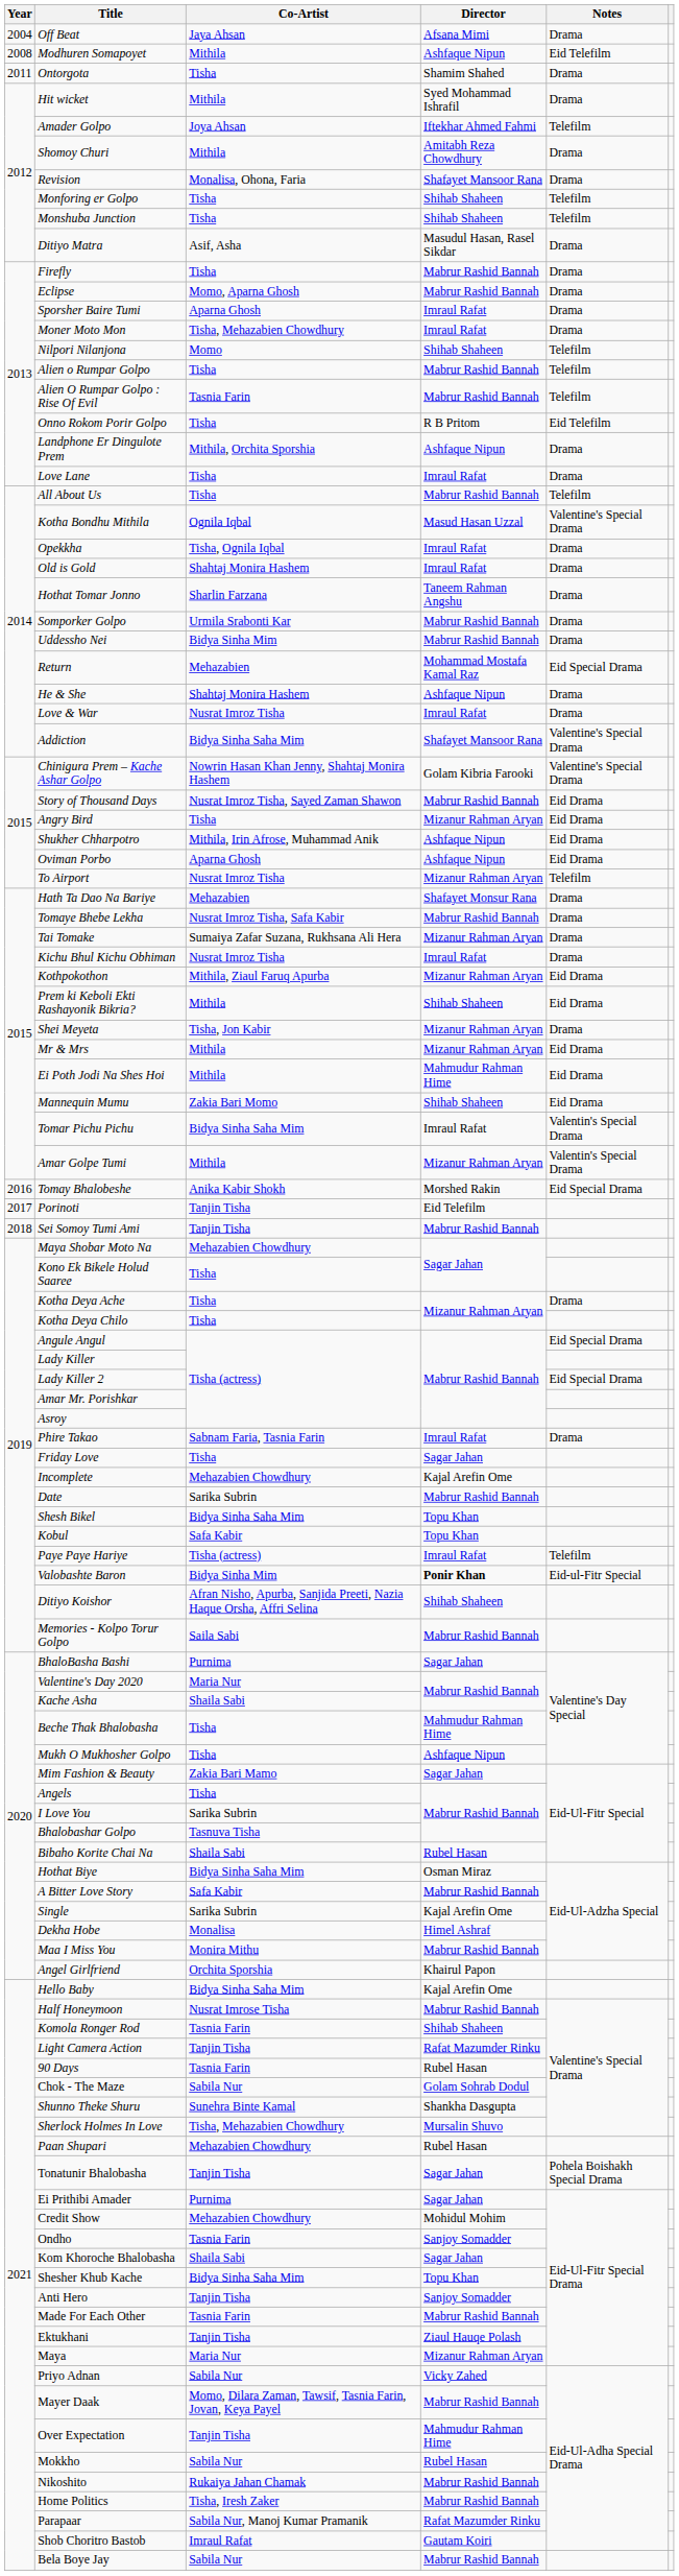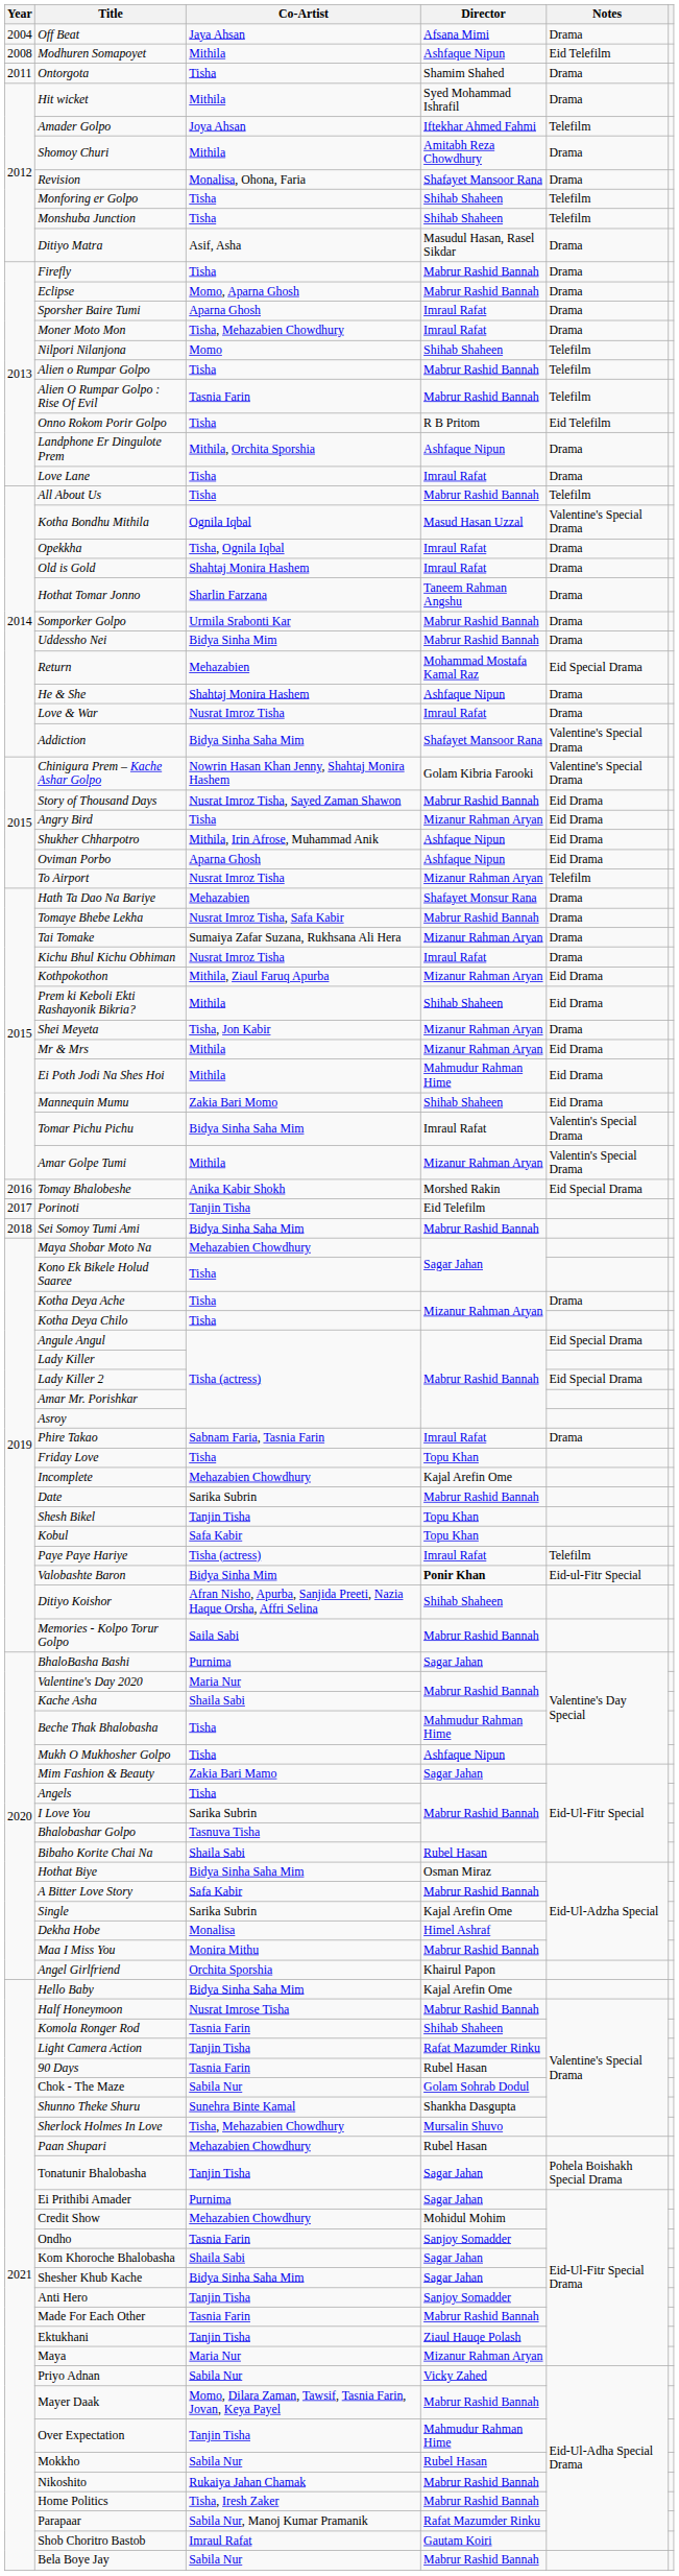Sei Somoy Tumi Ami | Co-Artist: Tanjin Tisha -> Bidya Sinha Saha Mim
Friday Love | Director: Sagar Jahan -> Topu Khan
Shesh Bikel | Co-Artist: Bidya Sinha Saha Mim -> Tanjin Tisha
Shesher Khub Kache | Director: Topu Khan -> Sagar Jahan
